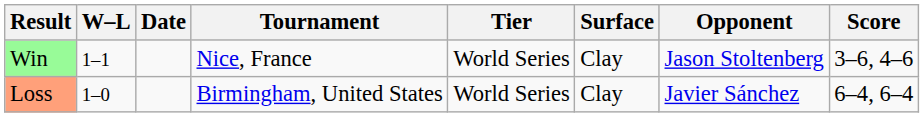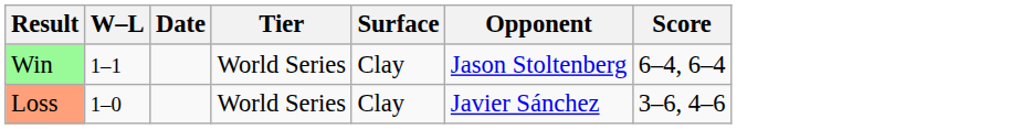- column: Tournament | Nice, France | Birmingham, United States
Win | Score: 3–6, 4–6 -> 6–4, 6–4
Loss | Score: 6–4, 6–4 -> 3–6, 4–6
